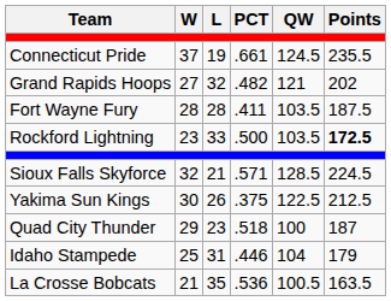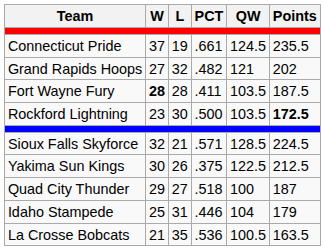Fort Wayne Fury | W: normal -> bold
Rockford Lightning | L: 33 -> 30
Quad City Thunder | L: 23 -> 27
